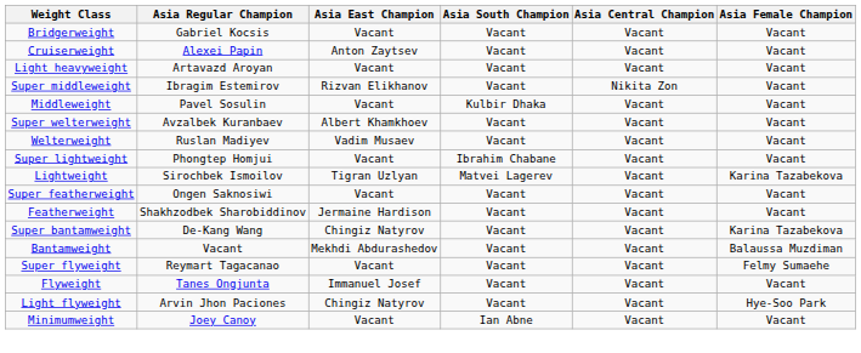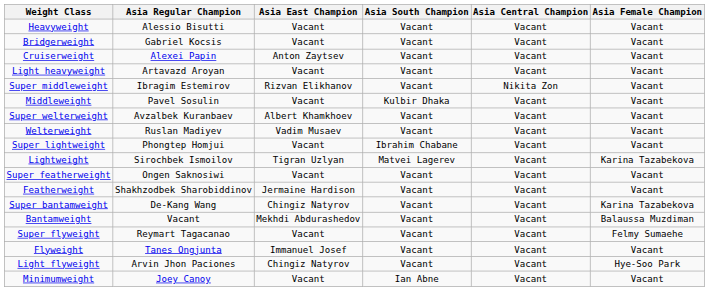+ row: Heavyweight | Alessio Bisutti | Vacant | Vacant | Vacant | Vacant
